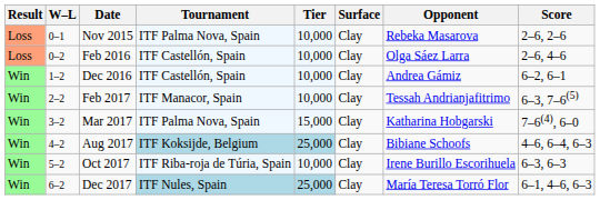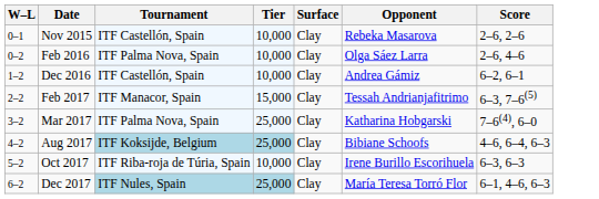- column: Result | Loss | Loss | Win | Win | Win | Win | Win | Win
Nov 2015 | Tournament: ITF Palma Nova, Spain -> ITF Castellón, Spain
Feb 2016 | Tournament: ITF Castellón, Spain -> ITF Palma Nova, Spain
Feb 2017 | Tier: 10,000 -> 15,000
Mar 2017 | Tier: 15,000 -> 25,000
